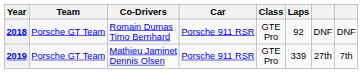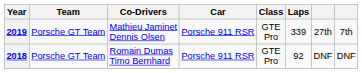rows swapped: 2018 <-> 2019
